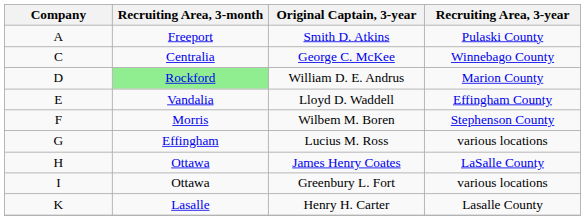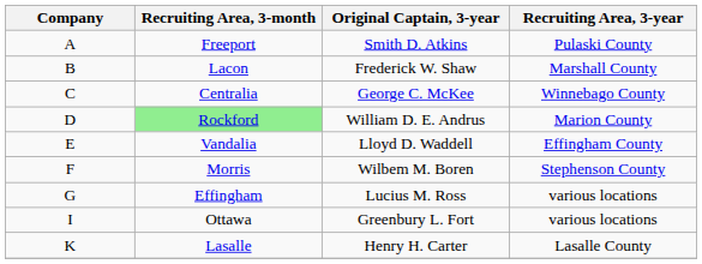+ row: B | Lacon | Frederick W. Shaw | Marshall County
- row: H | Ottawa | James Henry Coates | LaSalle County
